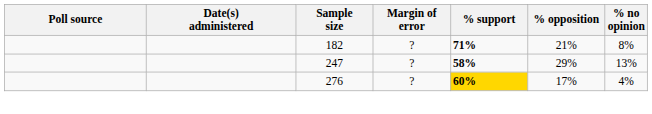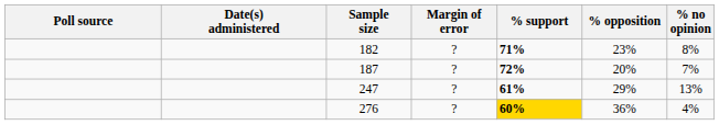182 | % opposition: 21% -> 23%
+ row: 187 | ? | 72% | 20% | 7%
247 | % support: 58% -> 61%
276 | % opposition: 17% -> 36%
